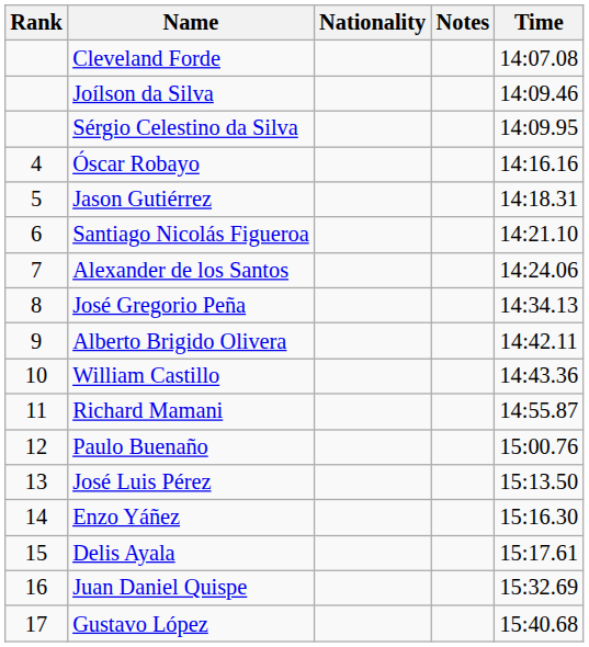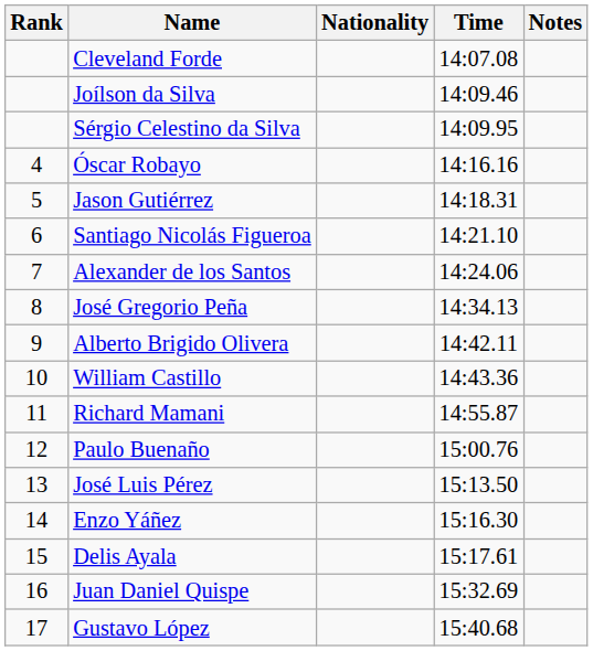columns swapped: Time <-> Notes
